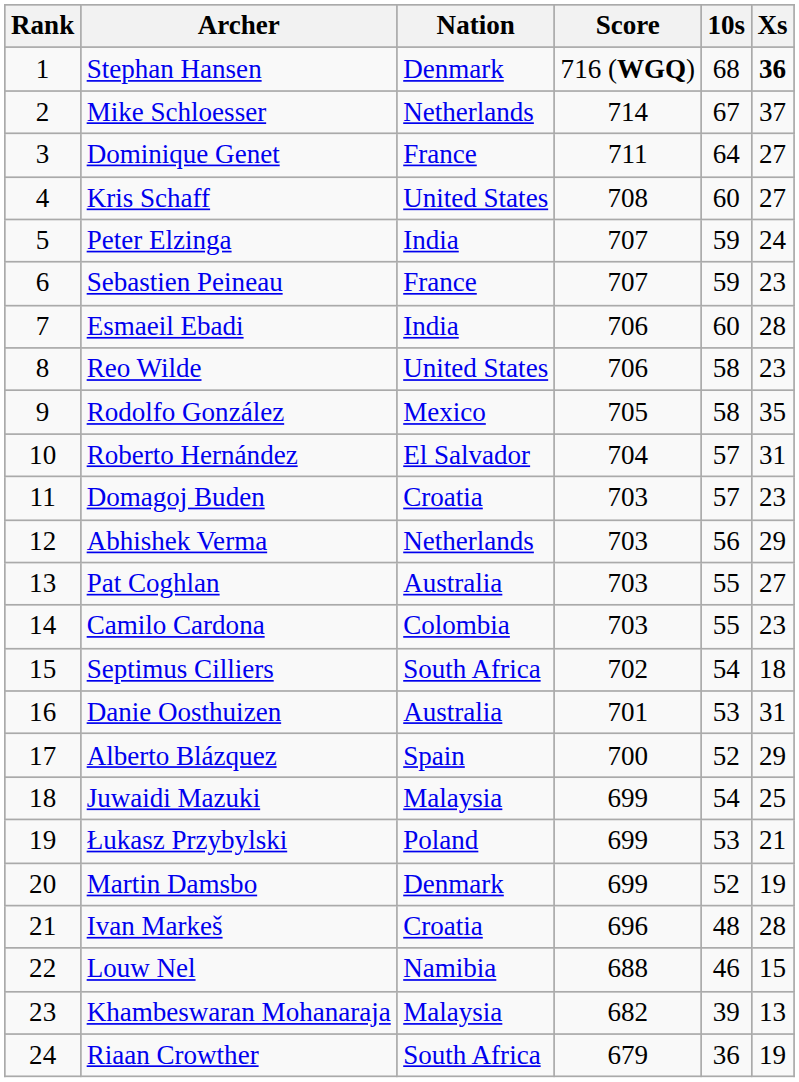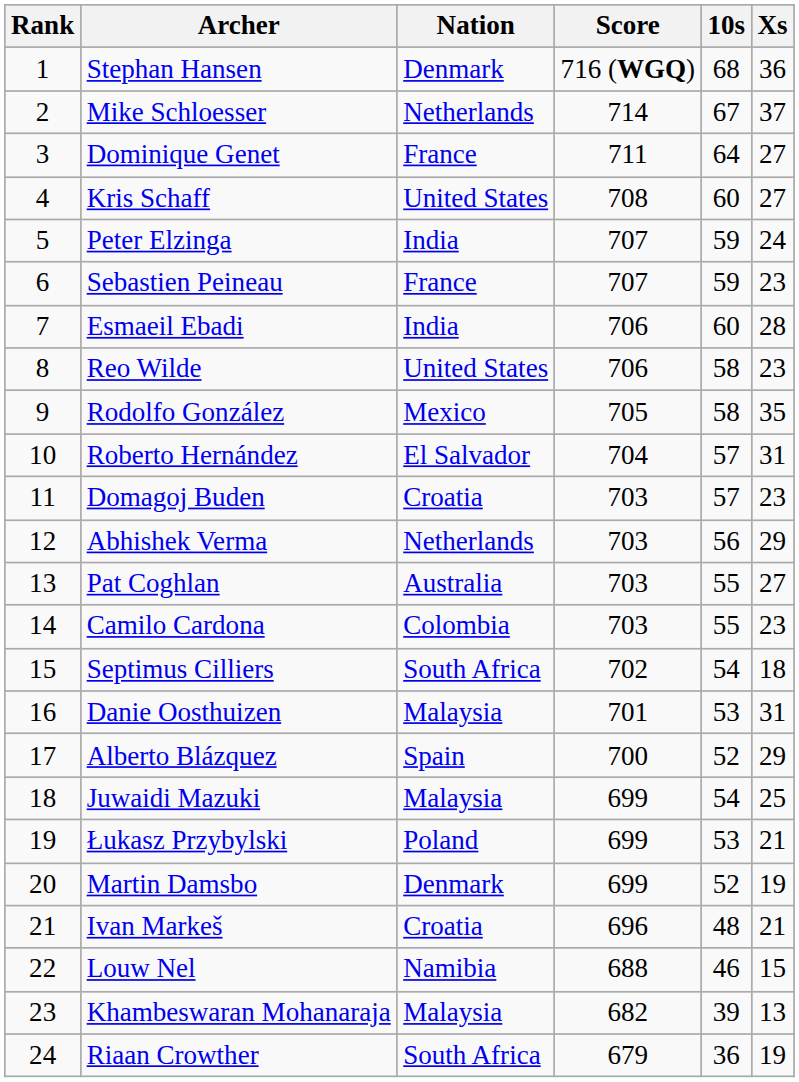Stephan Hansen | Xs: bold -> normal
Danie Oosthuizen | Nation: Australia -> Malaysia
Ivan Markeš | Xs: 28 -> 21
